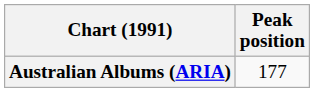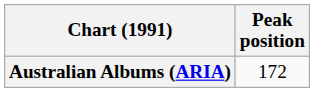Australian Albums (ARIA) | Peak position: 177 -> 172
